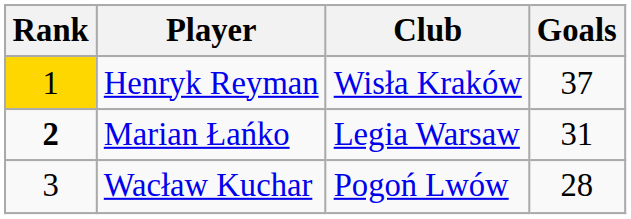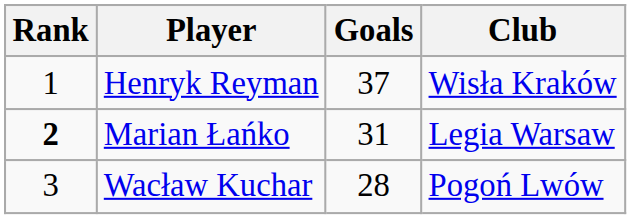columns swapped: Club <-> Goals
Henryk Reyman | Rank: gold background -> no background
